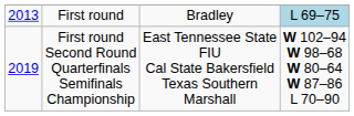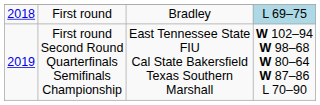First round | column 1: 2013 -> 2018
